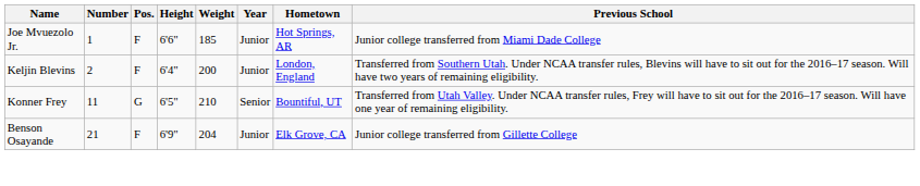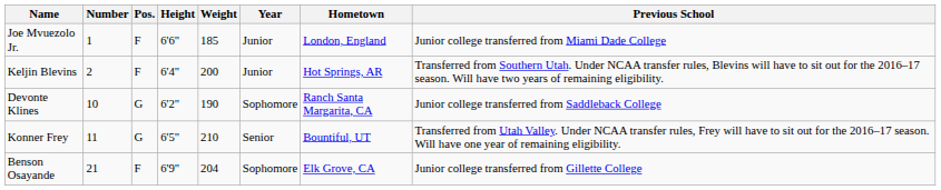Joe Mvuezolo Jr. | Hometown: Hot Springs, AR -> London, England
Keljin Blevins | Hometown: London, England -> Hot Springs, AR
+ row: Devonte Klines | 10 | G | 6'2" | 190 | Sophomore | Ranch Santa Margarita, CA | Junior college transferred from Saddleback College
Benson Osayande | Year: Junior -> Sophomore
